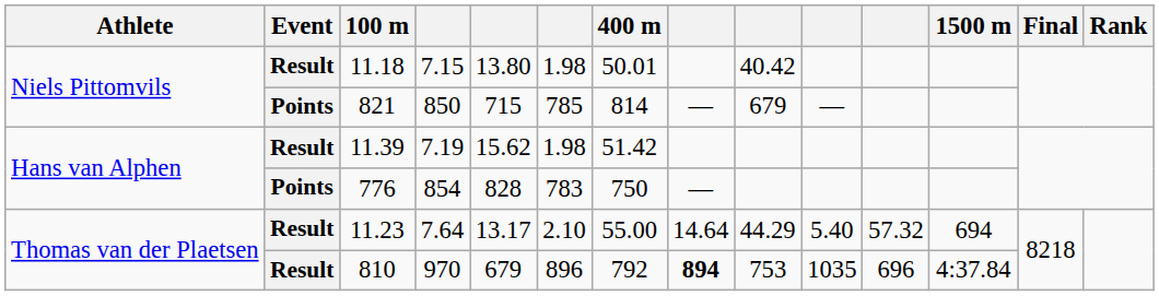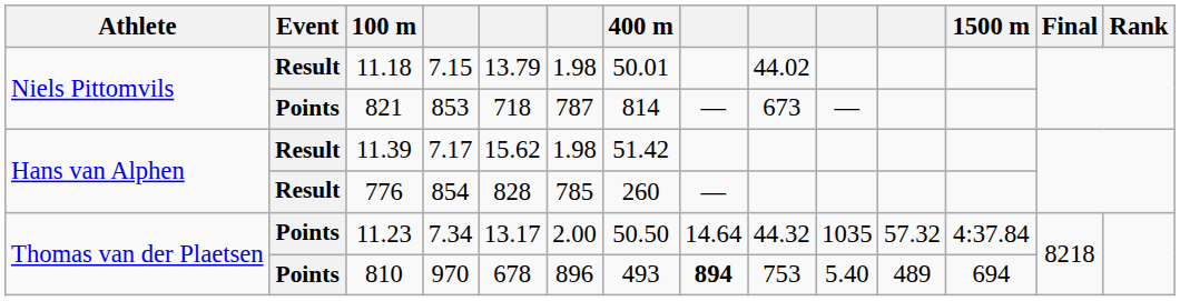11.18 | column 5: 13.80 -> 13.79
11.18 | column 9: 40.42 -> 44.02
821 | column 4: 850 -> 853
821 | column 5: 715 -> 718
821 | column 6: 785 -> 787
821 | column 9: 679 -> 673
11.39 | column 4: 7.19 -> 7.17
776 | Event: Points -> Result
776 | column 6: 783 -> 785
776 | 400 m: 750 -> 260
11.23 | Event: Result -> Points
11.23 | column 4: 7.64 -> 7.34
11.23 | column 6: 2.10 -> 2.00
11.23 | 400 m: 55.00 -> 50.50
11.23 | column 9: 44.29 -> 44.32
11.23 | column 10: 5.40 -> 1035
11.23 | 1500 m: 694 -> 4:37.84
810 | Event: Result -> Points
810 | column 5: 679 -> 678
810 | 400 m: 792 -> 493
810 | column 10: 1035 -> 5.40
810 | column 11: 696 -> 489
810 | 1500 m: 4:37.84 -> 694
